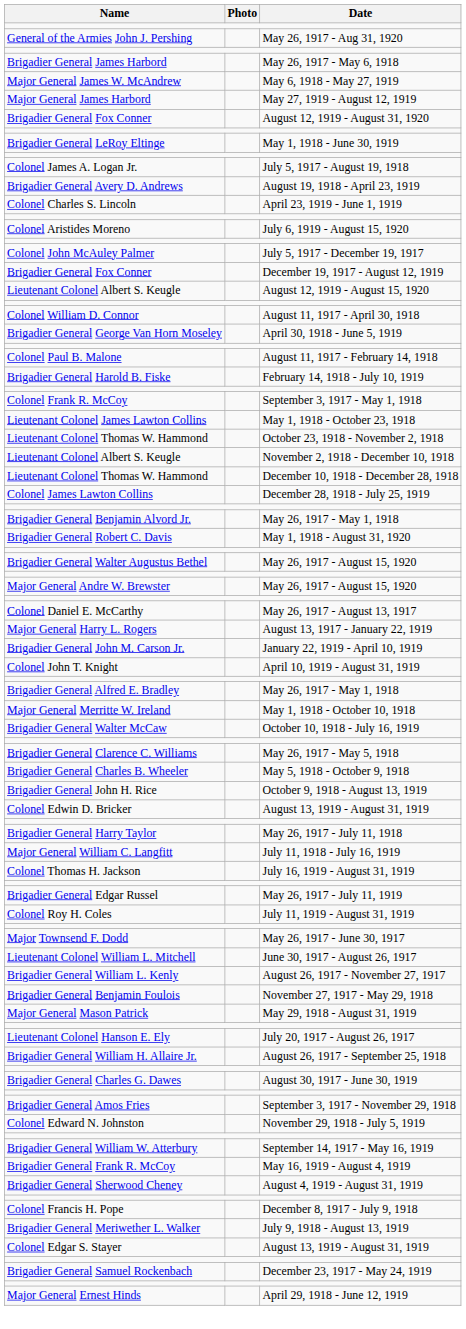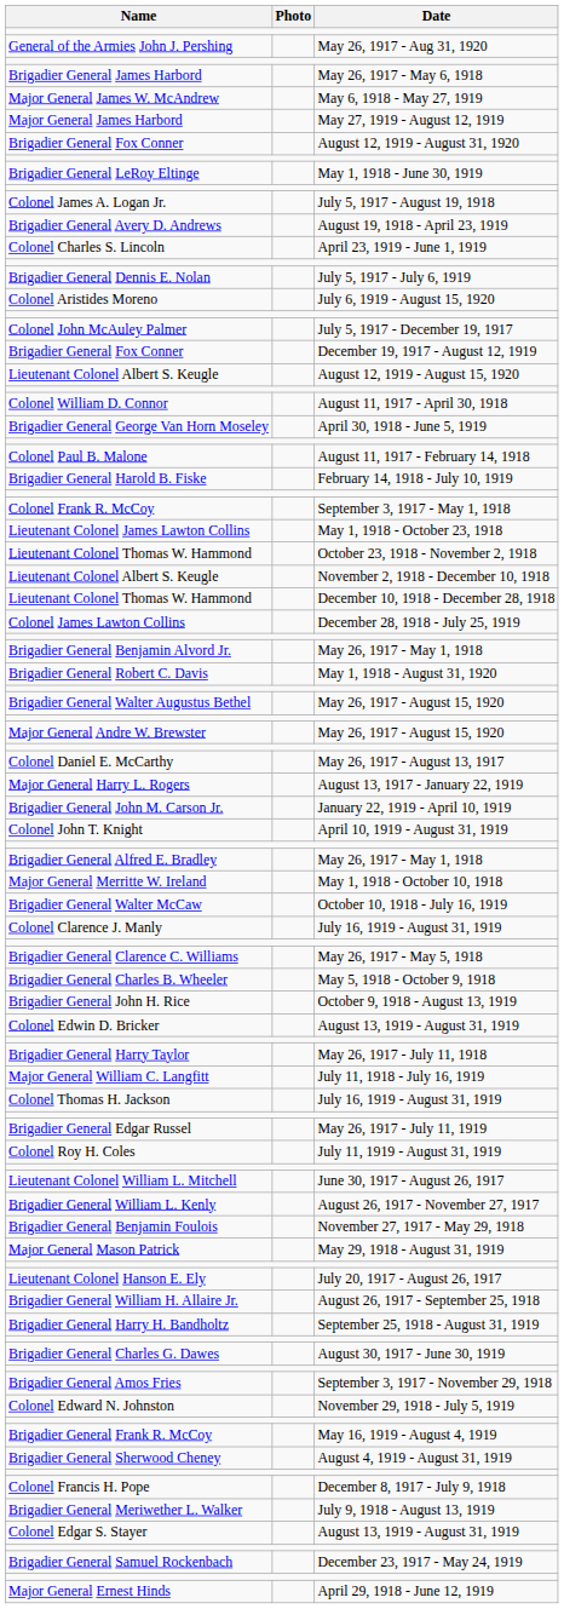+ row: Brigadier General Dennis E. Nolan | July 5, 1917 - July 6, 1919
+ row: Colonel Clarence J. Manly | July 16, 1919 - August 31, 1919
- row: Major Townsend F. Dodd | May 26, 1917 - June 30, 1917
+ row: Brigadier General Harry H. Bandholtz | September 25, 1918 - August 31, 1919
- row: Brigadier General William W. Atterbury | September 14, 1917 - May 16, 1919
